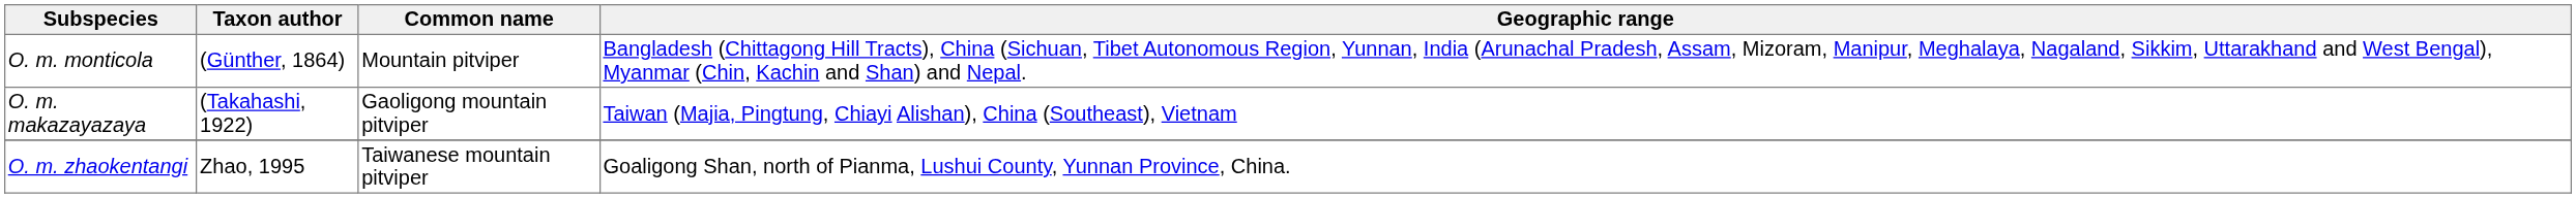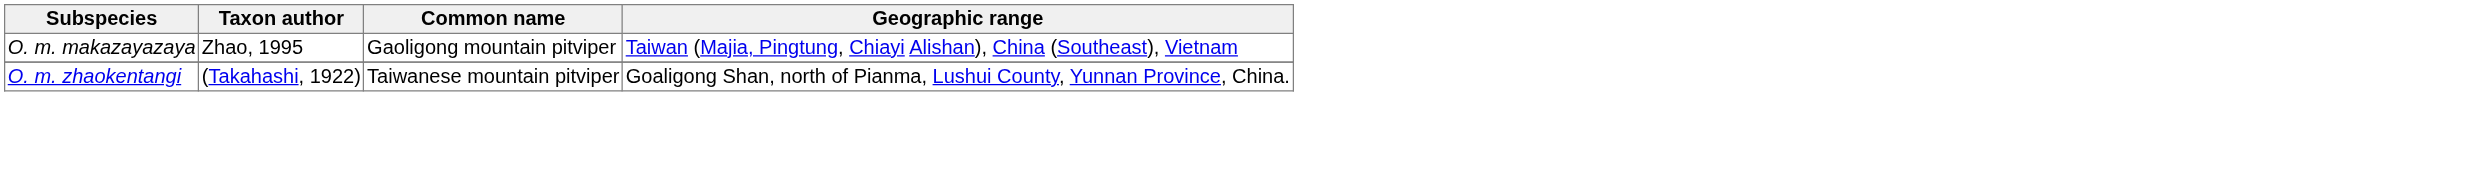- row: O. m. monticola | (Günther, 1864) | Mountain pitviper | Bangladesh (Chittagong Hill Tracts), China (Sichuan, Tibet Autonomous Region, Yunnan, India (Arunachal Pradesh, Assam, Mizoram, Manipur, Meghalaya, Nagaland, Sikkim, Uttarakhand and West Bengal), Myanmar (Chin, Kachin and Shan) and Nepal.
O. m. makazayazaya | Taxon author: (Takahashi, 1922) -> Zhao, 1995
O. m. zhaokentangi | Taxon author: Zhao, 1995 -> (Takahashi, 1922)
